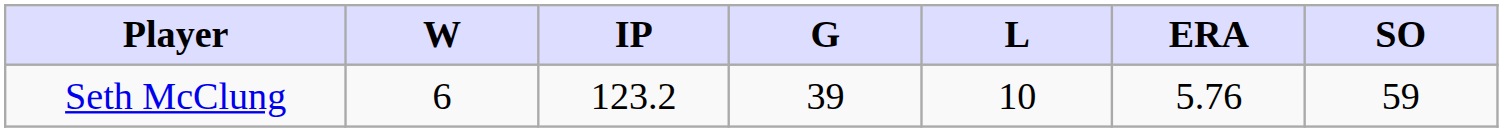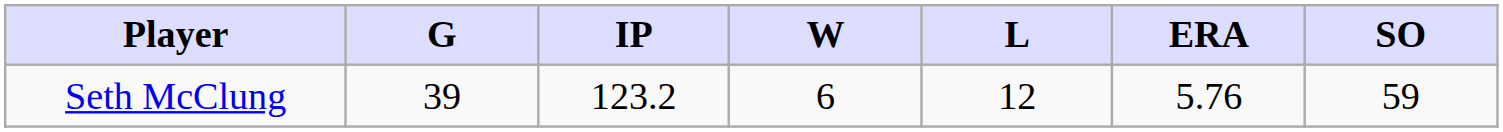columns swapped: G <-> W
Seth McClung | L: 10 -> 12
